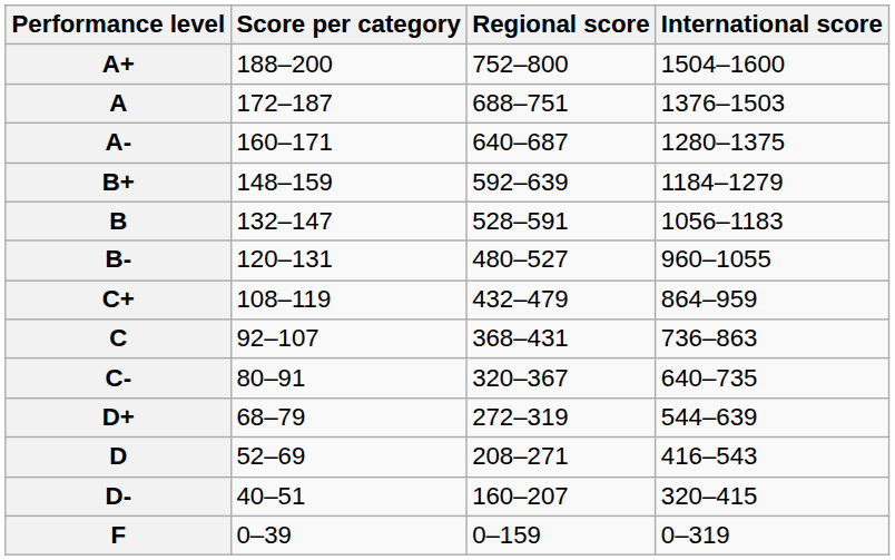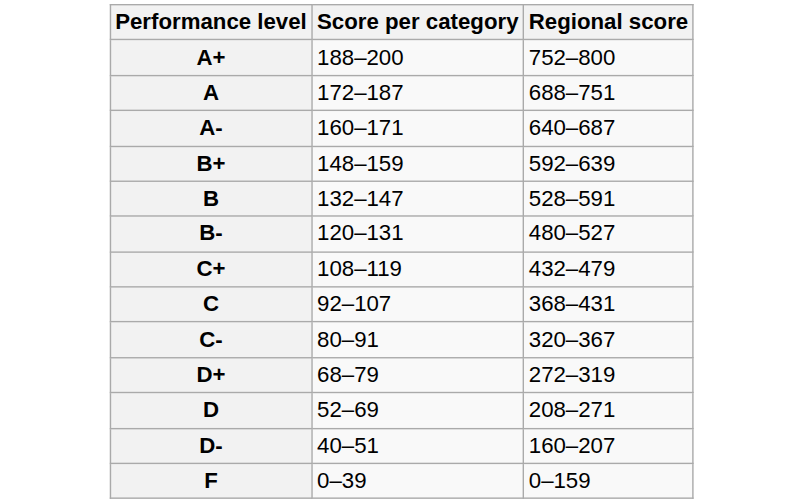- column: International score | 1504–1600 | 1376–1503 | 1280–1375 | 1184–1279 | 1056–1183 | 960–1055 | 864–959 | 736–863 | 640–735 | 544–639 | 416–543 | 320–415 | 0–319
